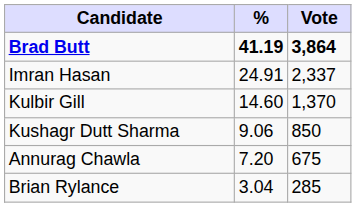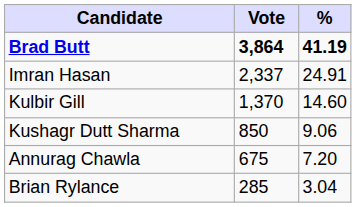columns swapped: Vote <-> %
